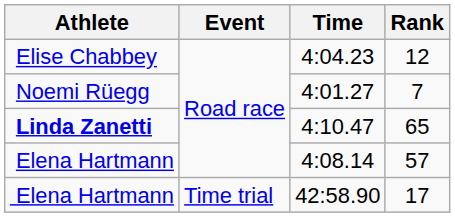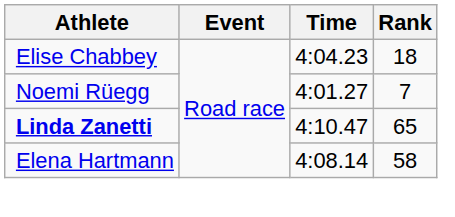4:04.23 | Rank: 12 -> 18
4:08.14 | Rank: 57 -> 58
- row: Elena Hartmann | Time trial | 42:58.90 | 17
